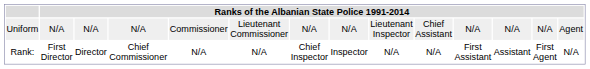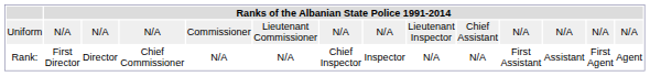Uniform | column 14: Agent -> N/A
Rank: | column 14: N/A -> Agent
